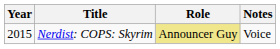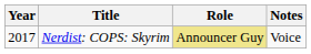Nerdist: COPS: Skyrim | Year: 2015 -> 2017
